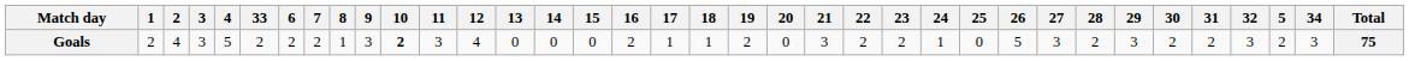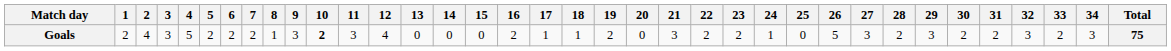columns swapped: 5 <-> 33
